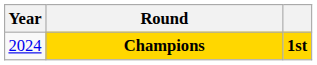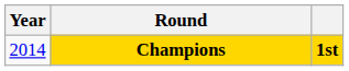Champions | Year: 2024 -> 2014
